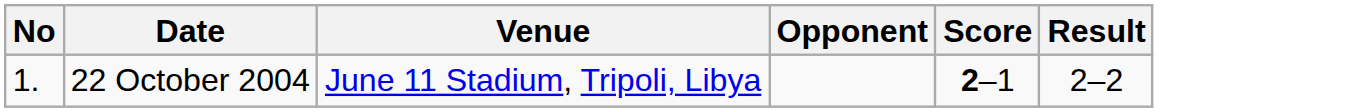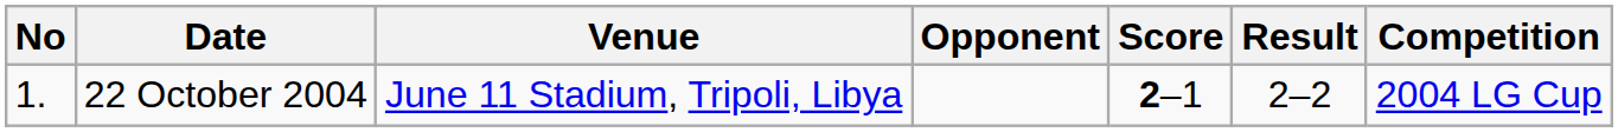+ column: Competition | 2004 LG Cup
